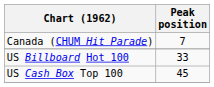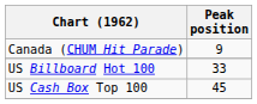Canada (CHUM Hit Parade) | Peak position: 7 -> 9
